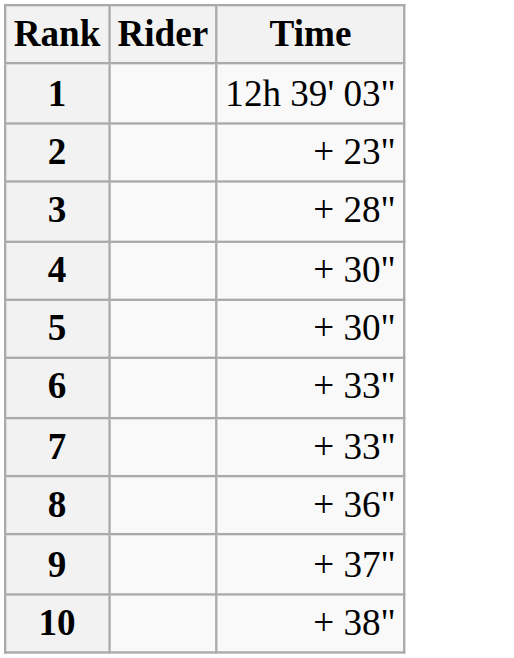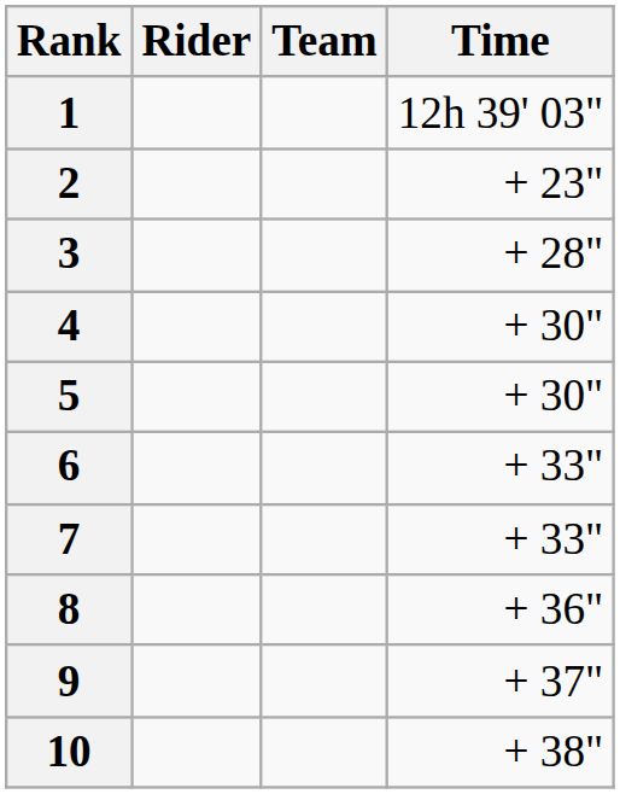+ column: Team
